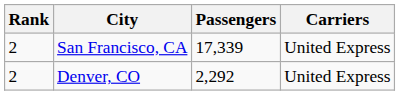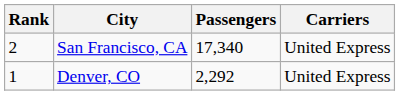San Francisco, CA | Passengers: 17,339 -> 17,340
Denver, CO | Rank: 2 -> 1
